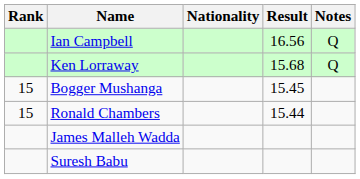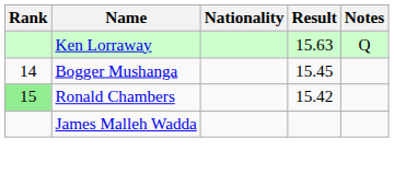- row: Ian Campbell | 16.56 | Q
Ken Lorraway | Result: 15.68 -> 15.63
Bogger Mushanga | Rank: 15 -> 14
Ronald Chambers | Rank: no background -> lightgreen background
Ronald Chambers | Result: 15.44 -> 15.42
- row: Suresh Babu
